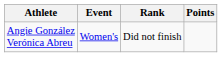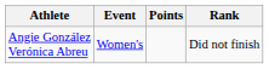columns swapped: Points <-> Rank
